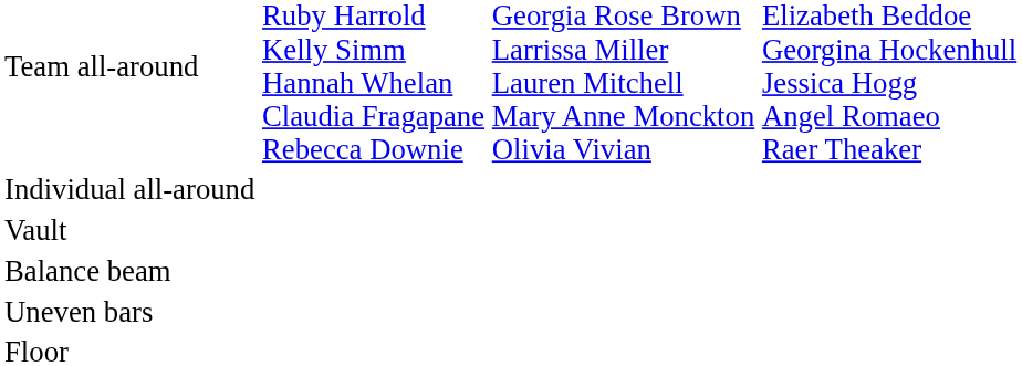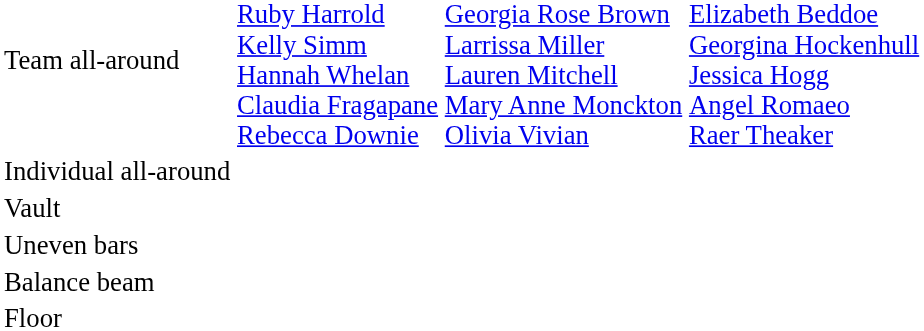rows swapped: Uneven bars <-> Balance beam
